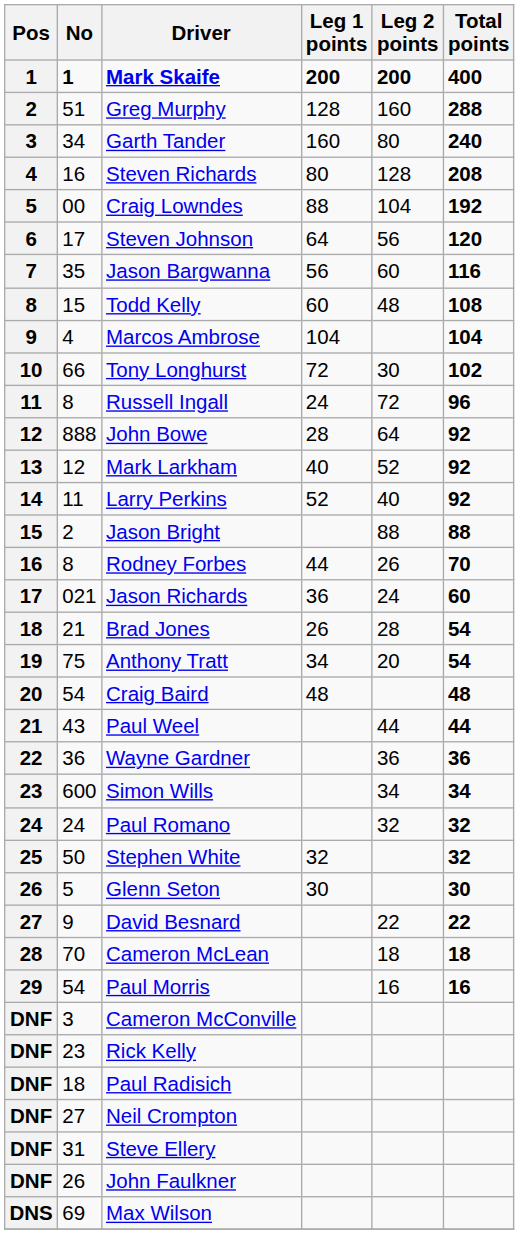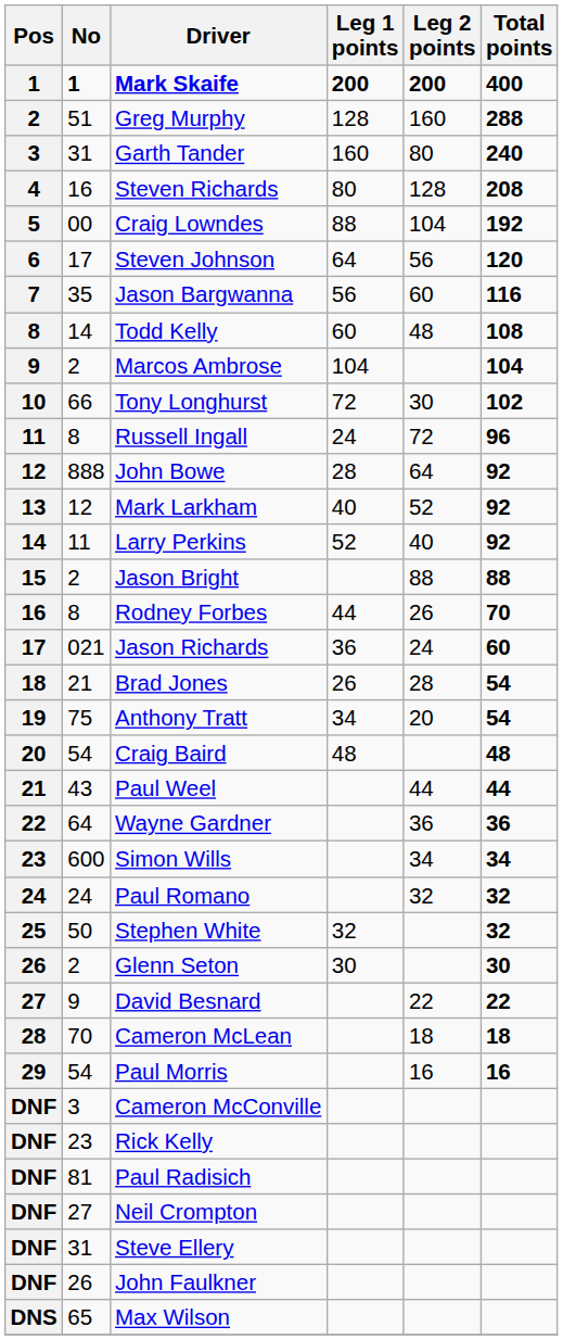Garth Tander | No: 34 -> 31
Todd Kelly | No: 15 -> 14
Marcos Ambrose | No: 4 -> 2
Wayne Gardner | No: 36 -> 64
Glenn Seton | No: 5 -> 2
Paul Radisich | No: 18 -> 81
Max Wilson | No: 69 -> 65
